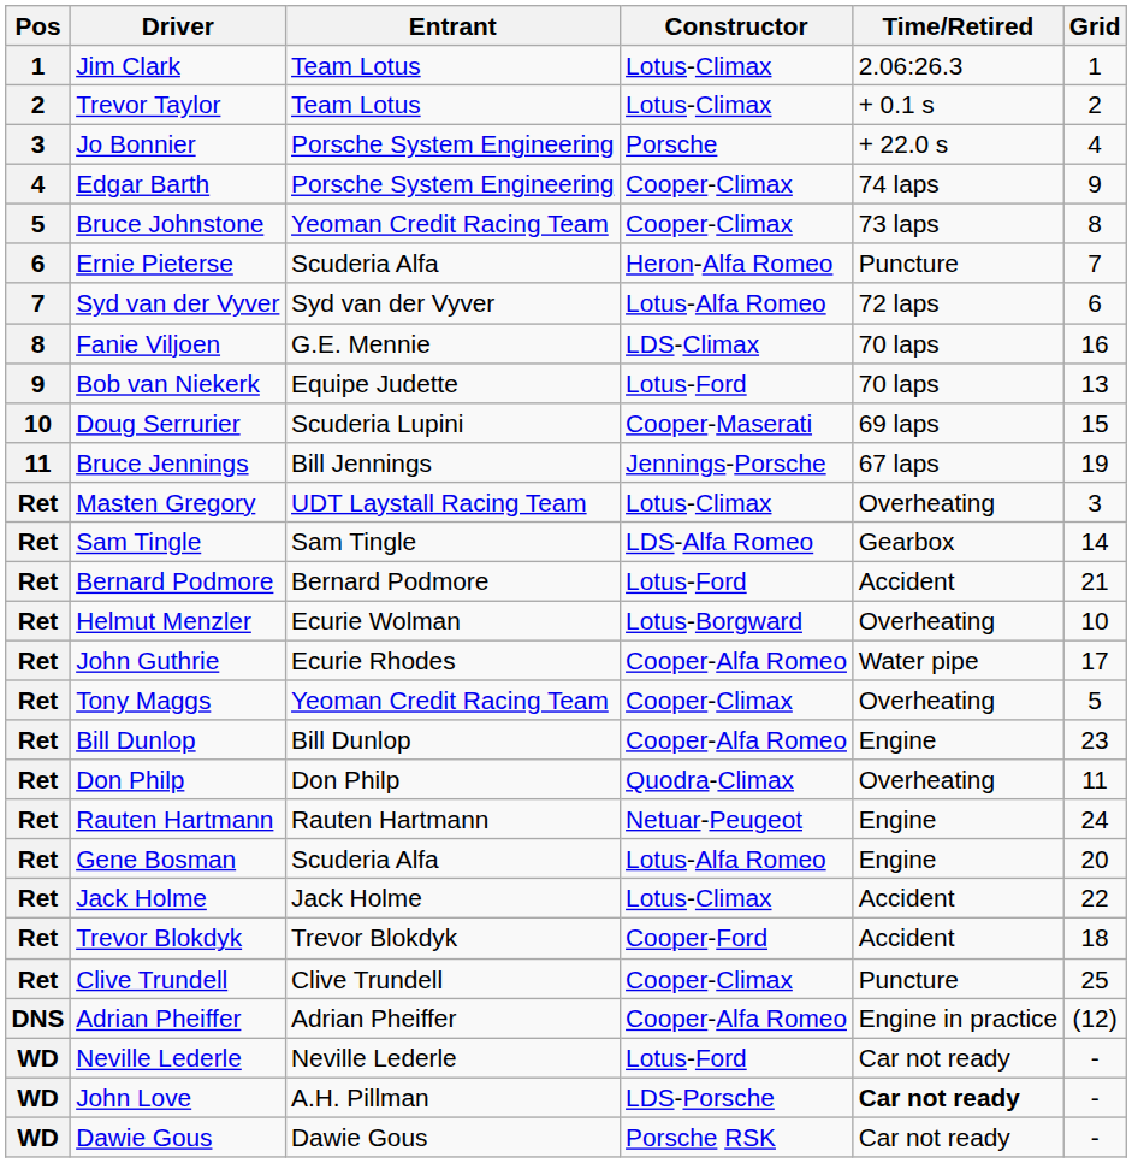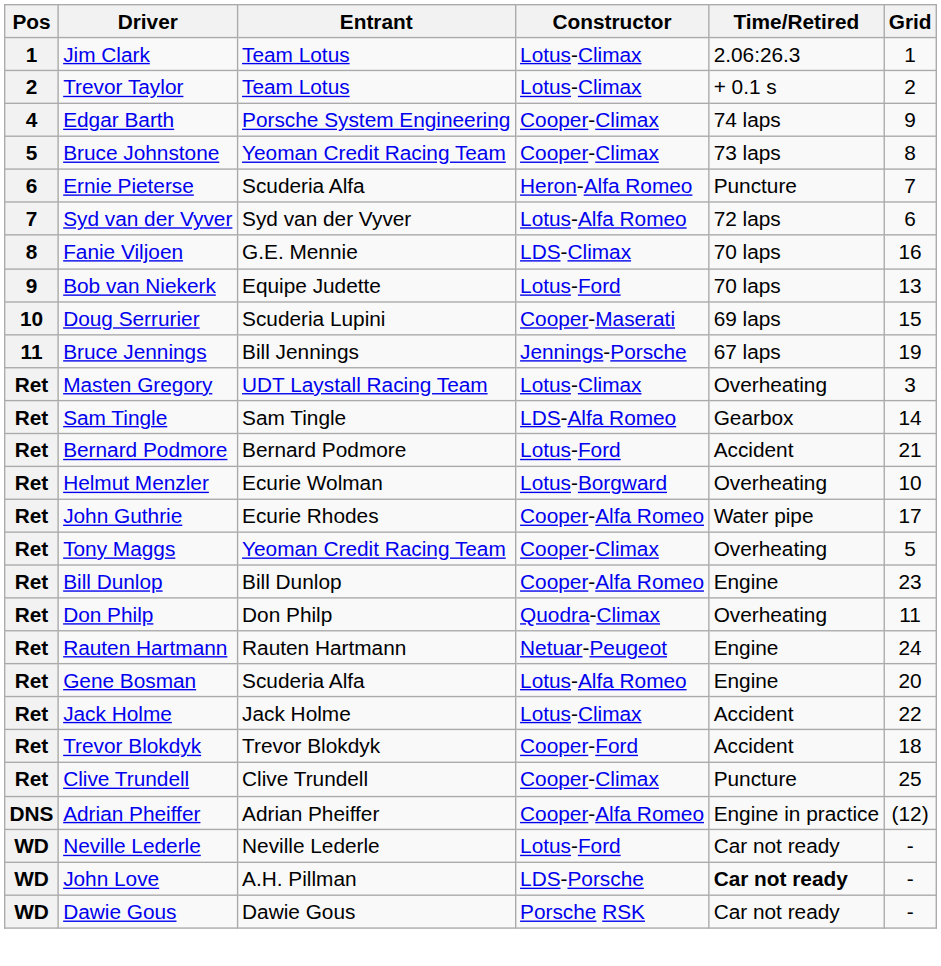- row: 3 | Jo Bonnier | Porsche System Engineering | Porsche | + 22.0 s | 4
